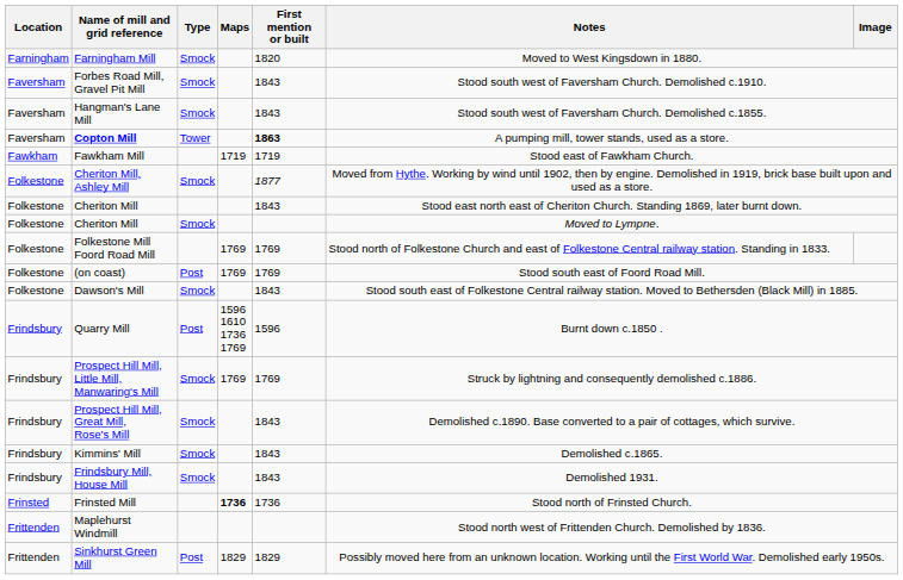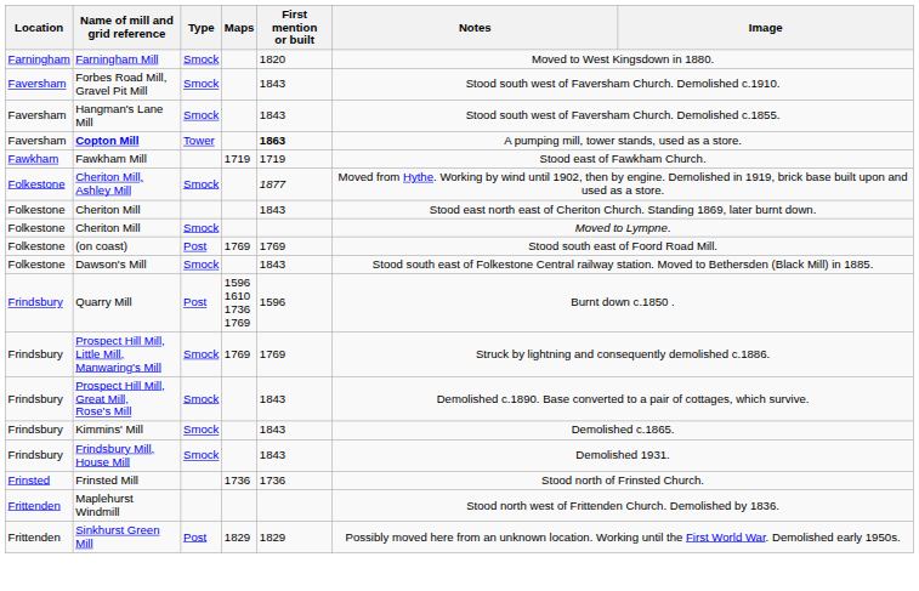- row: Folkestone | Folkestone Mill Foord Road Mill | 1769 | 1769 | Stood north of Folkestone Church and east of Folkestone Central railway station. Standing in 1833.
Frinsted Mill | Maps: bold -> normal
